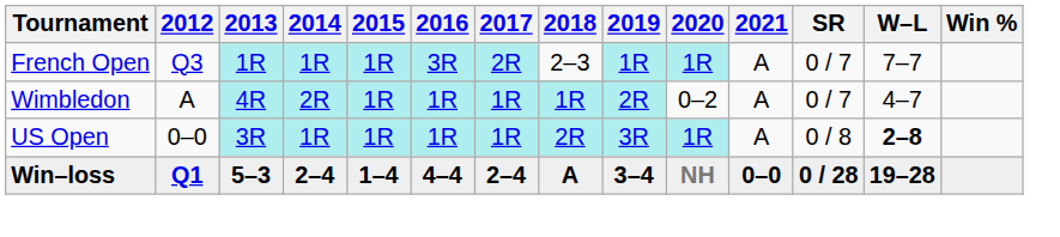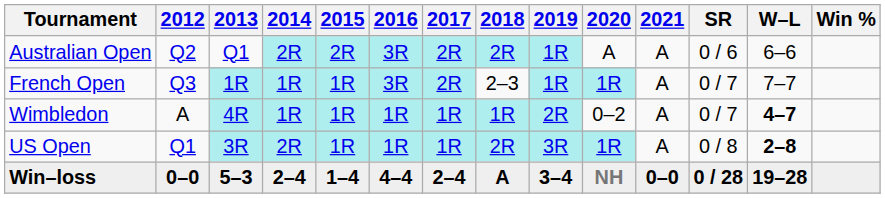+ row: Australian Open | Q2 | Q1 | 2R | 2R | 3R | 2R | 2R | 1R | A | A | 0 / 6 | 6–6
Wimbledon | 2014: 2R -> 1R
Wimbledon | W–L: normal -> bold
US Open | 2012: 0–0 -> Q1
US Open | 2014: 1R -> 2R
Win–loss | 2012: Q1 -> 0–0
